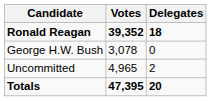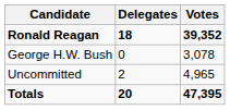columns swapped: Votes <-> Delegates
